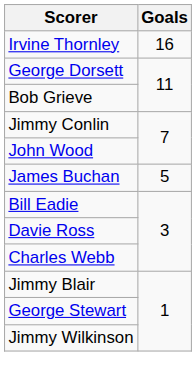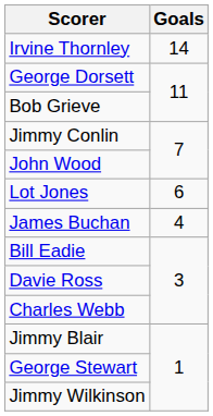Irvine Thornley | Goals: 16 -> 14
+ row: Lot Jones | 6
James Buchan | Goals: 5 -> 4
